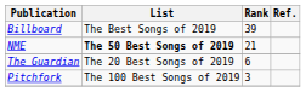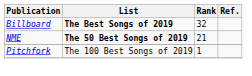Billboard | List: normal -> bold
Billboard | Rank: 39 -> 32
- row: The Guardian | The 20 Best Songs of 2019 | 6
Pitchfork | Rank: 3 -> 1
